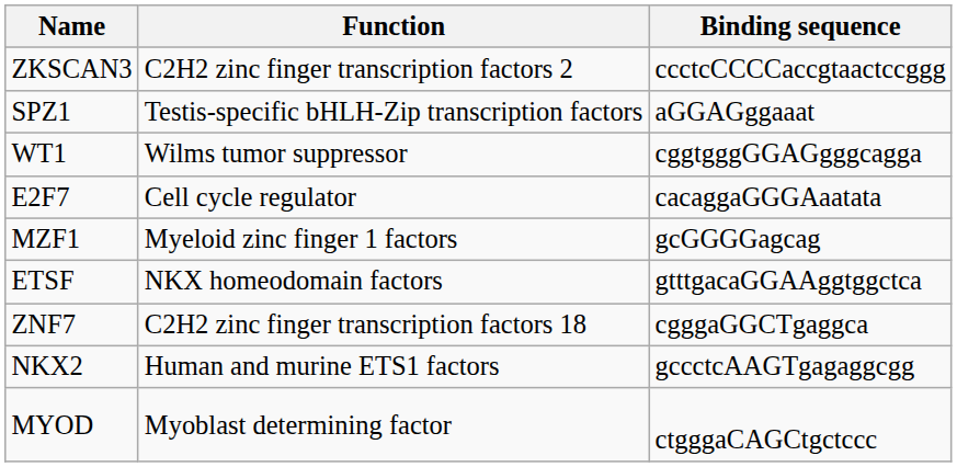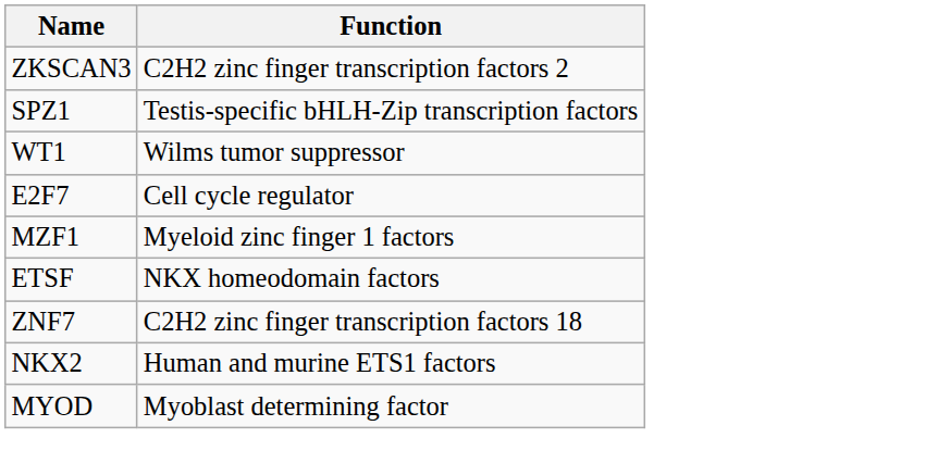- column: Binding sequence | ccctcCCCCaccgtaactccggg | aGGAGggaaat | cggtgggGGAGgggcagga | cacaggaGGGAaatata | gcGGGGagcag | gtttgacaGGAAggtggctca | cgggaGGCTgaggca | gccctcAAGTgagaggcgg | ctgggaCAGCtgctccc
